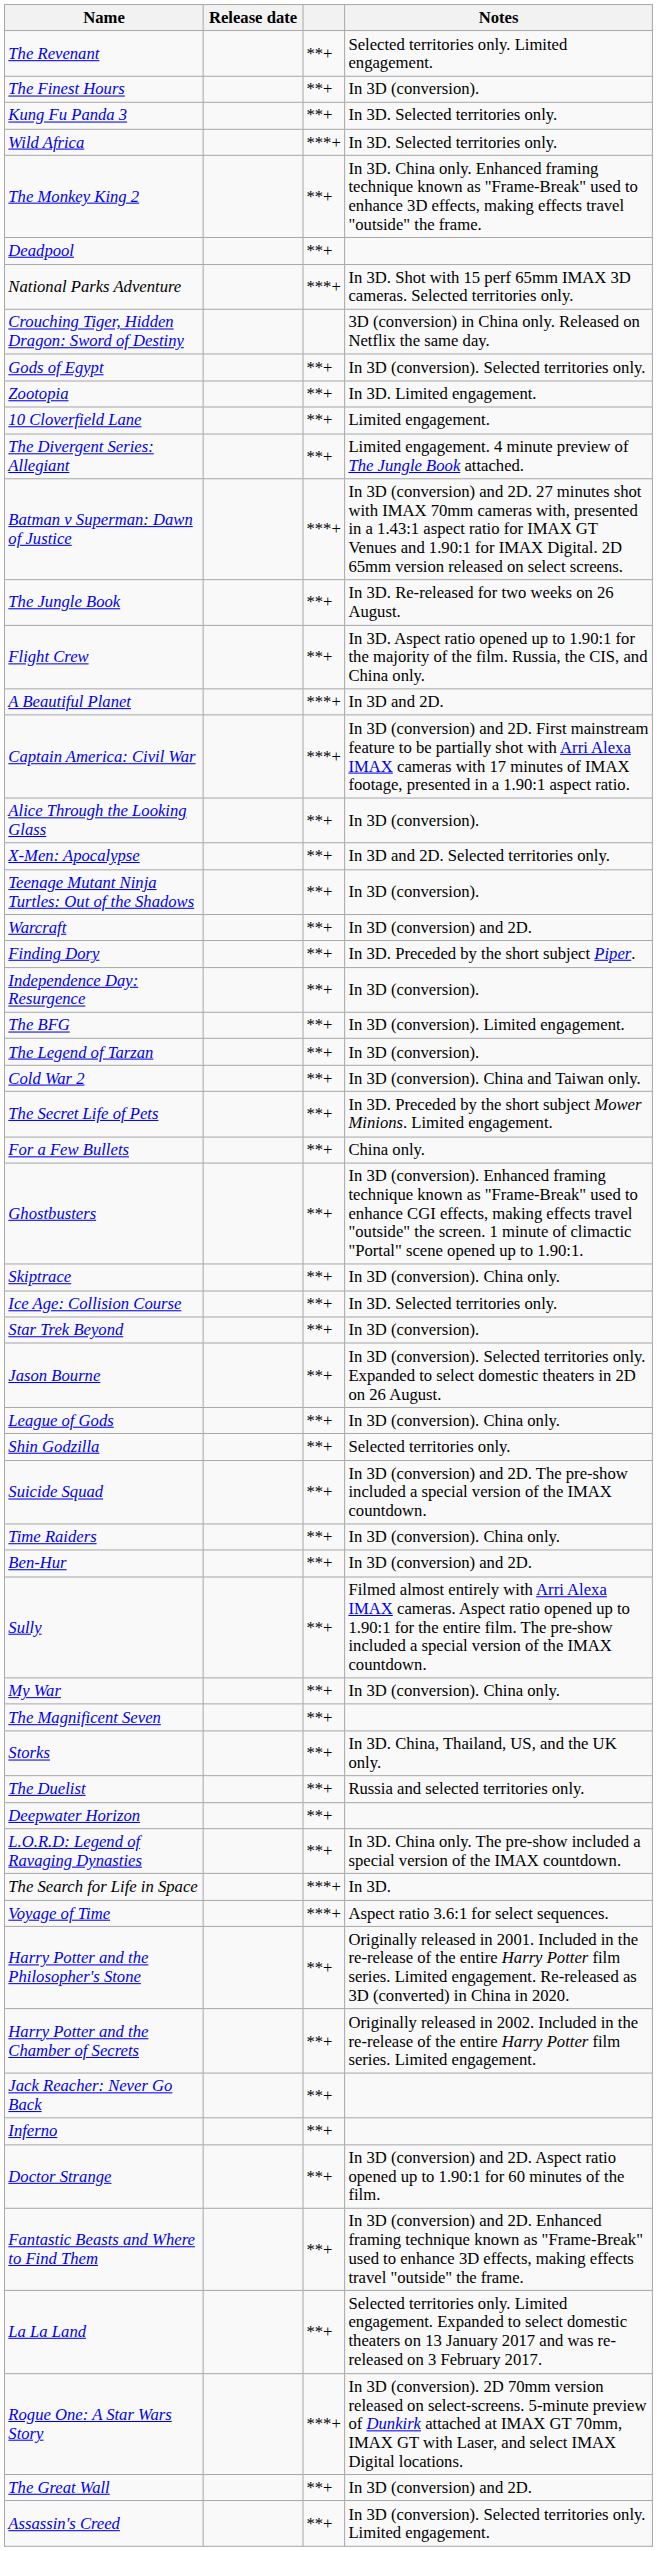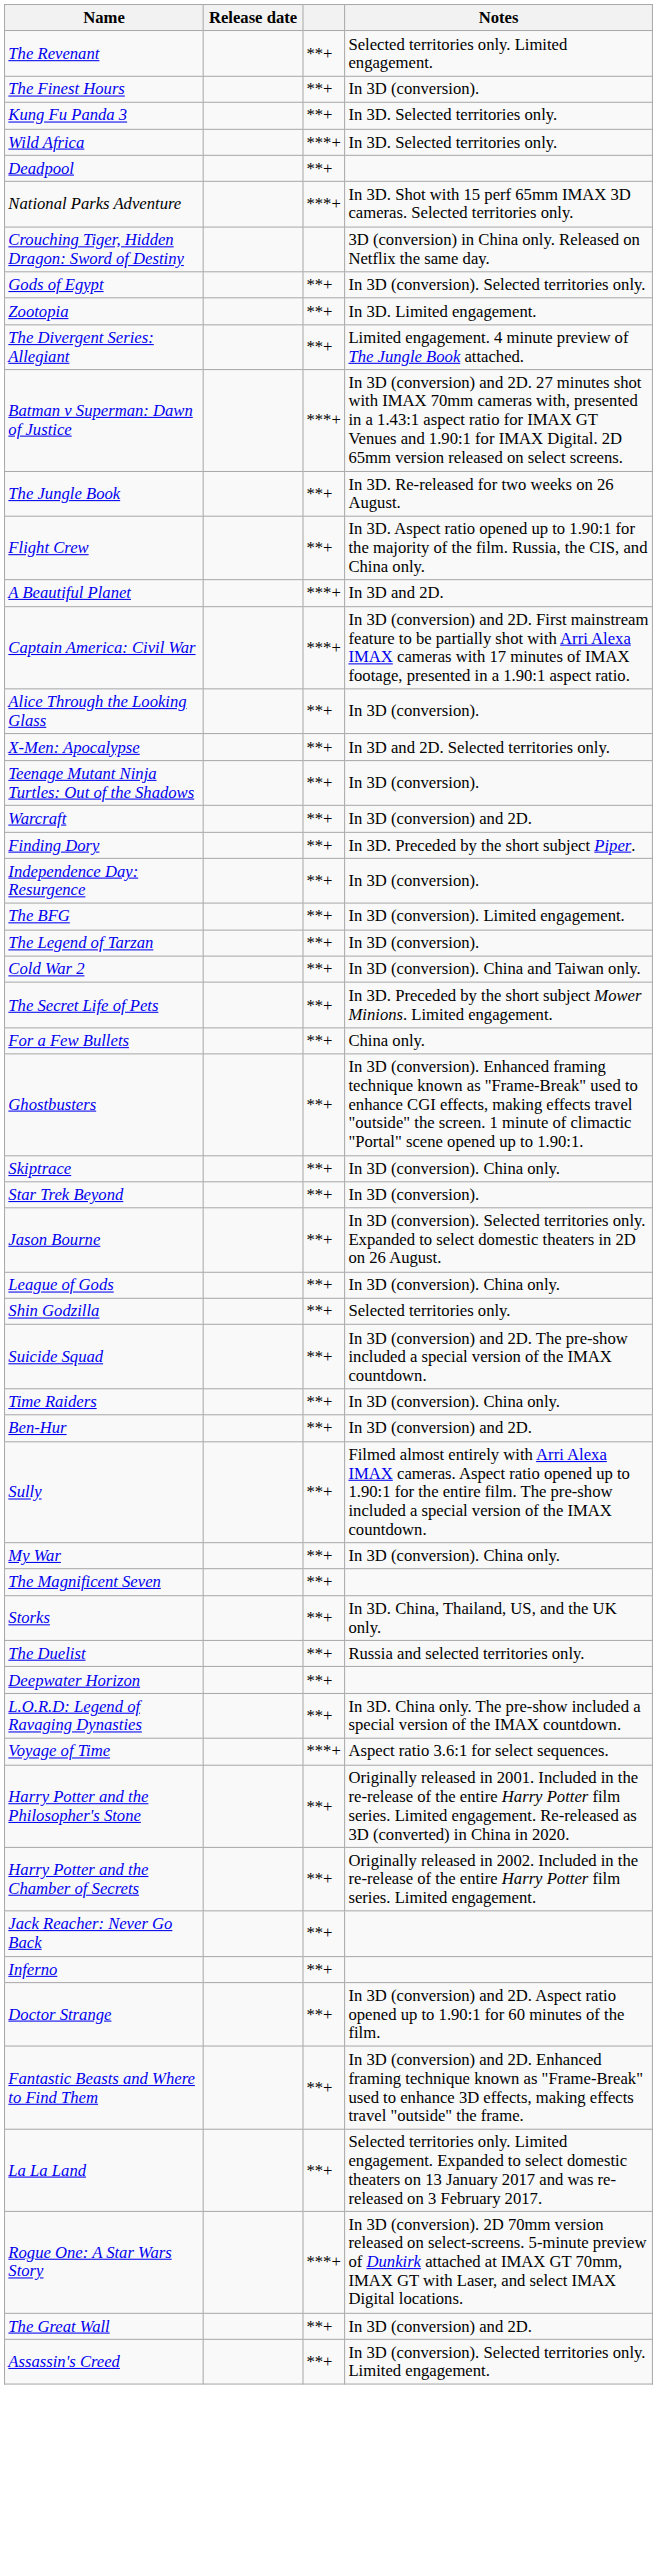- row: The Monkey King 2 | **+ | In 3D. China only. Enhanced framing technique known as "Frame-Break" used to enhance 3D effects, making effects travel "outside" the frame.
- row: 10 Cloverfield Lane | **+ | Limited engagement.
- row: Ice Age: Collision Course | **+ | In 3D. Selected territories only.
- row: The Search for Life in Space | ***+ | In 3D.
